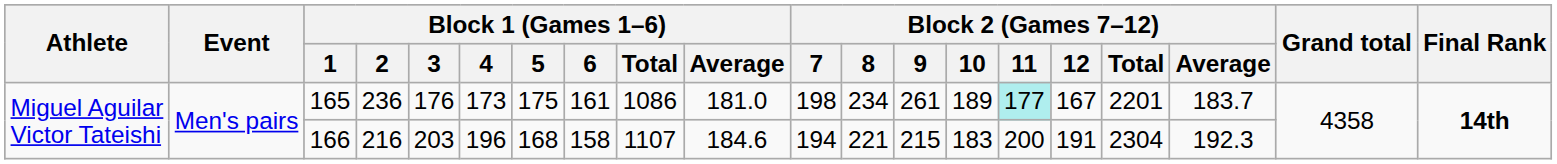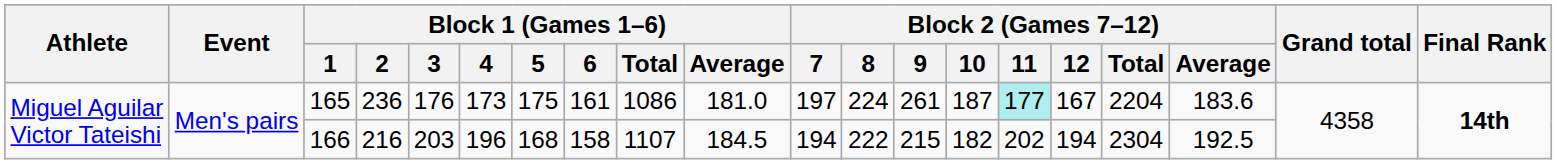165 | Block 2 (Games 7–12) / 7: 198 -> 197
165 | Block 2 (Games 7–12) / 8: 234 -> 224
165 | Block 2 (Games 7–12) / 10: 189 -> 187
165 | Block 2 (Games 7–12) / Total: 2201 -> 2204
165 | Block 2 (Games 7–12) / Average: 183.7 -> 183.6
166 | Block 1 (Games 1–6) / Average: 184.6 -> 184.5
166 | Block 2 (Games 7–12) / 8: 221 -> 222
166 | Block 2 (Games 7–12) / 10: 183 -> 182
166 | Block 2 (Games 7–12) / 11: 200 -> 202
166 | Block 2 (Games 7–12) / 12: 191 -> 194
166 | Block 2 (Games 7–12) / Average: 192.3 -> 192.5
